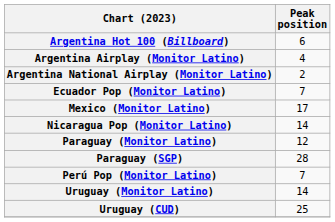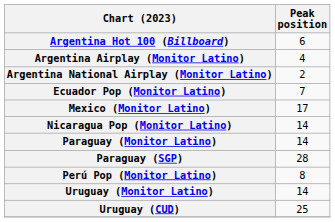Paraguay (Monitor Latino) | Peak position: 12 -> 14
Perú Pop (Monitor Latino) | Peak position: 7 -> 8
